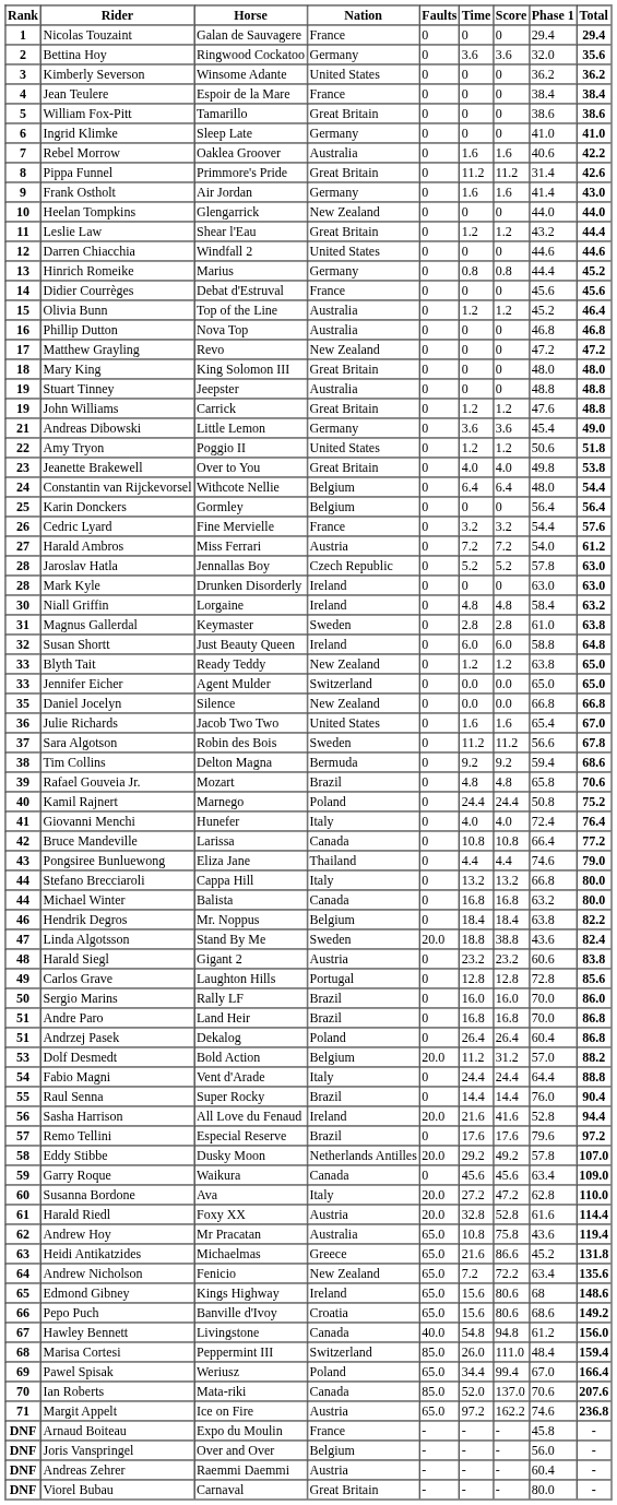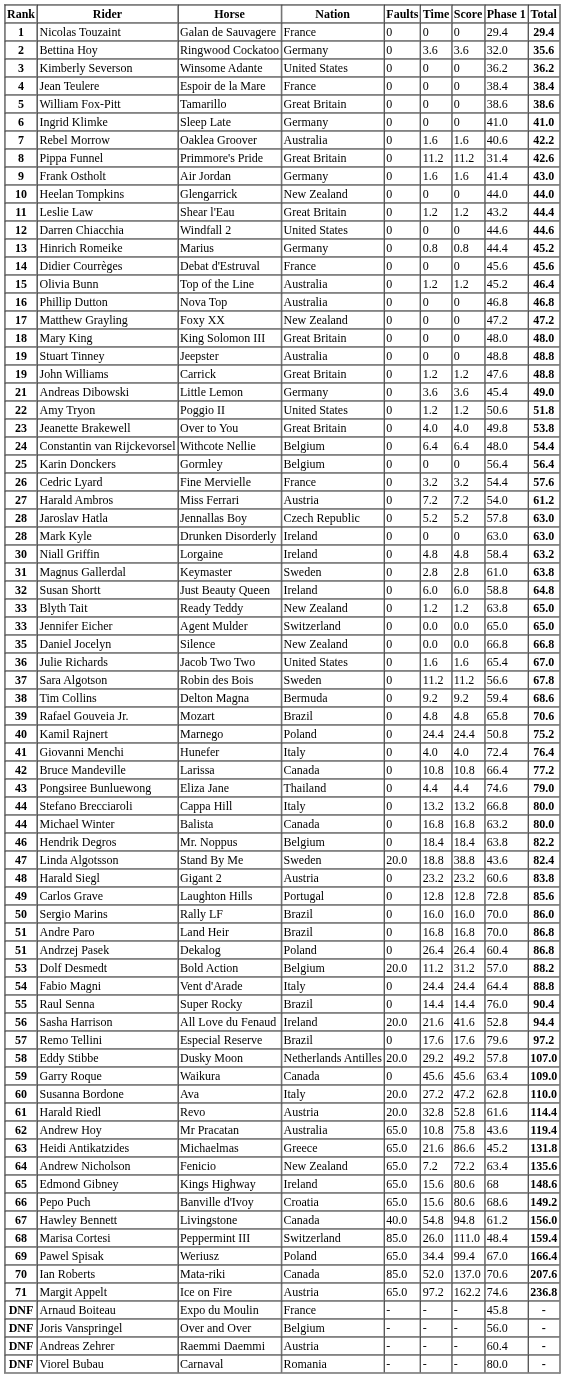Matthew Grayling | Horse: Revo -> Foxy XX
Harald Riedl | Horse: Foxy XX -> Revo
Viorel Bubau | Nation: Great Britain -> Romania
